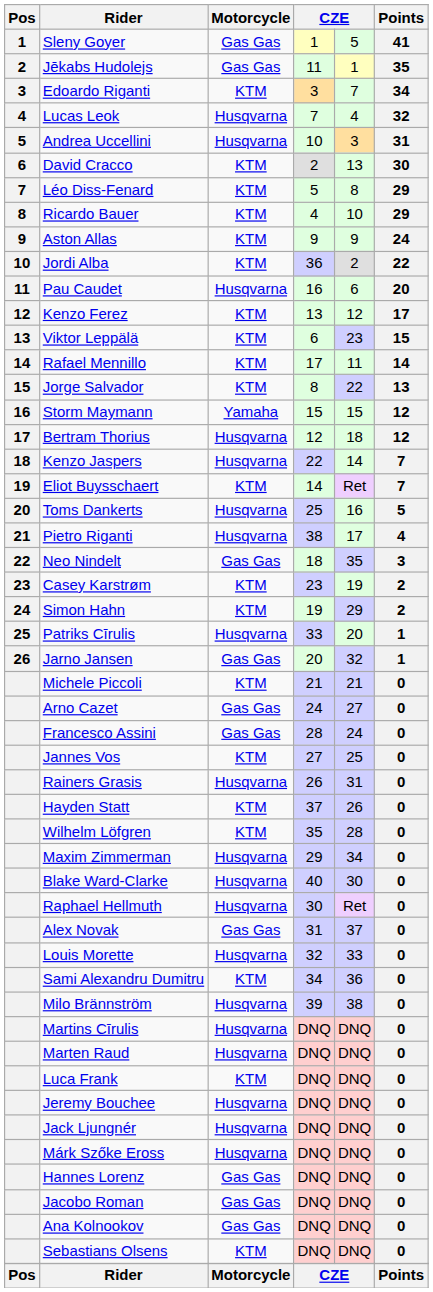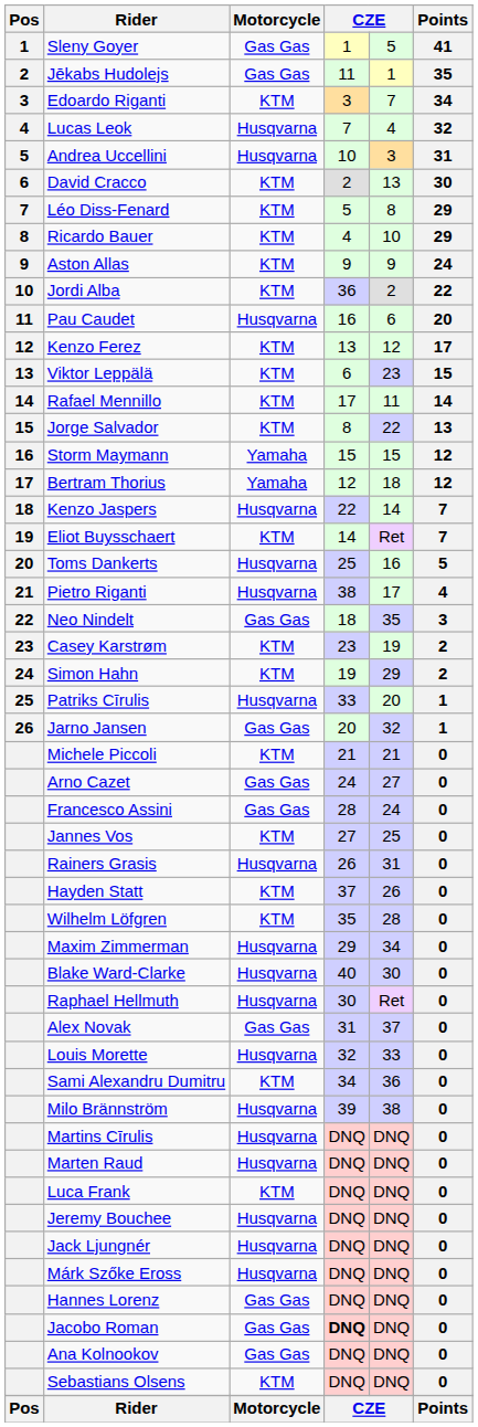Bertram Thorius | Motorcycle: Husqvarna -> Yamaha
Jacobo Roman | column 4: normal -> bold
